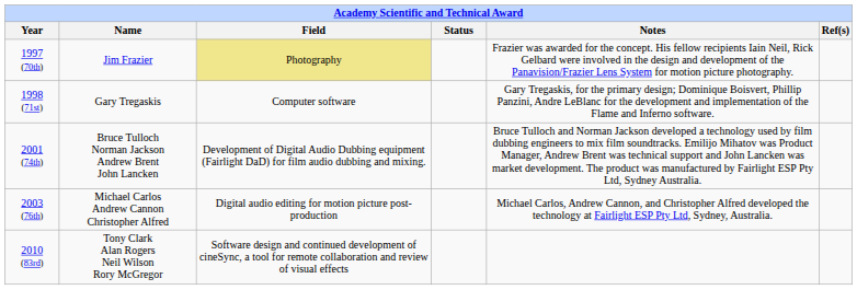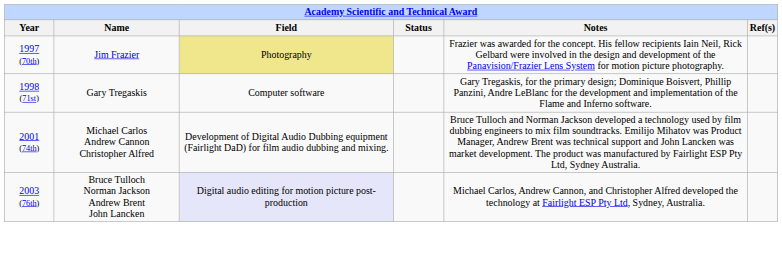2001 (74th) | Name: Bruce Tulloch Norman Jackson Andrew Brent John Lancken -> Michael Carlos Andrew Cannon Christopher Alfred
2003 (76th) | Name: Michael Carlos Andrew Cannon Christopher Alfred -> Bruce Tulloch Norman Jackson Andrew Brent John Lancken
2003 (76th) | Field: no background -> lavender background
- row: 2010 (83rd) | Tony Clark Alan Rogers Neil Wilson Rory McGregor | Software design and continued development of cineSync, a tool for remote collaboration and review of visual effects
